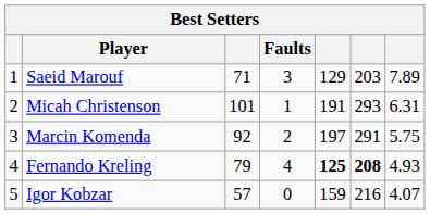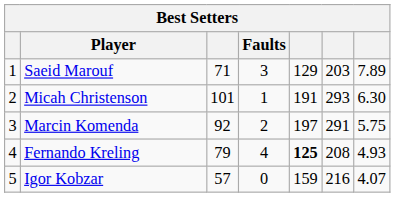Micah Christenson | column 7: 6.31 -> 6.30
Fernando Kreling | column 6: bold -> normal
